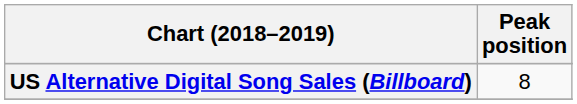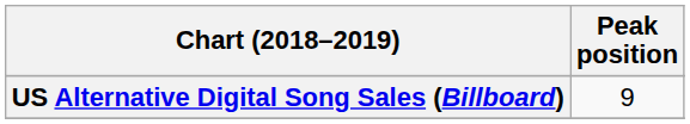US Alternative Digital Song Sales (Billboard) | Peak position: 8 -> 9
